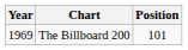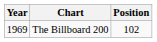The Billboard 200 | Position: 101 -> 102
